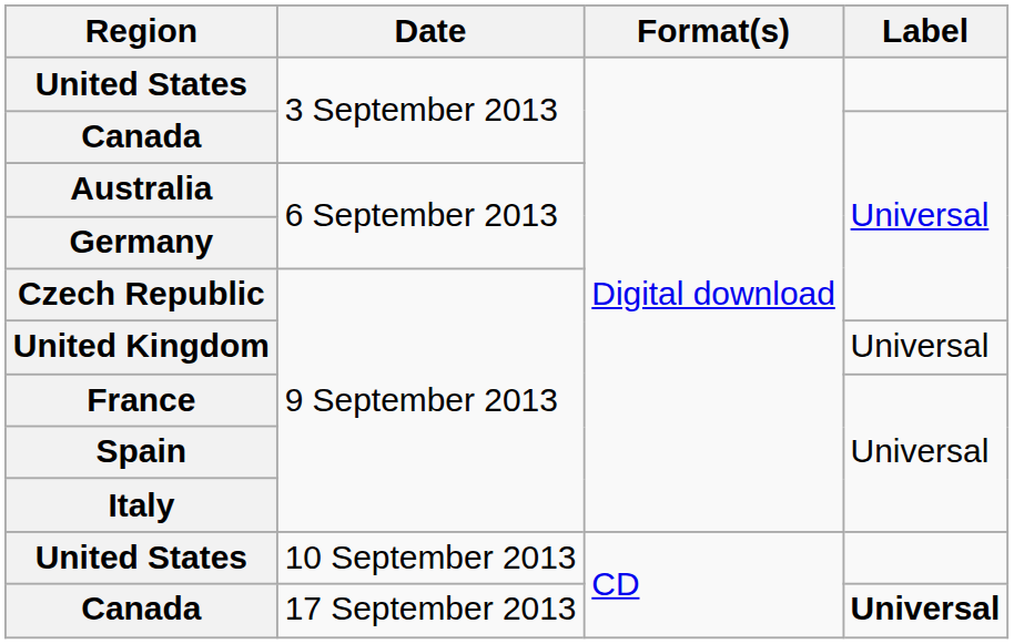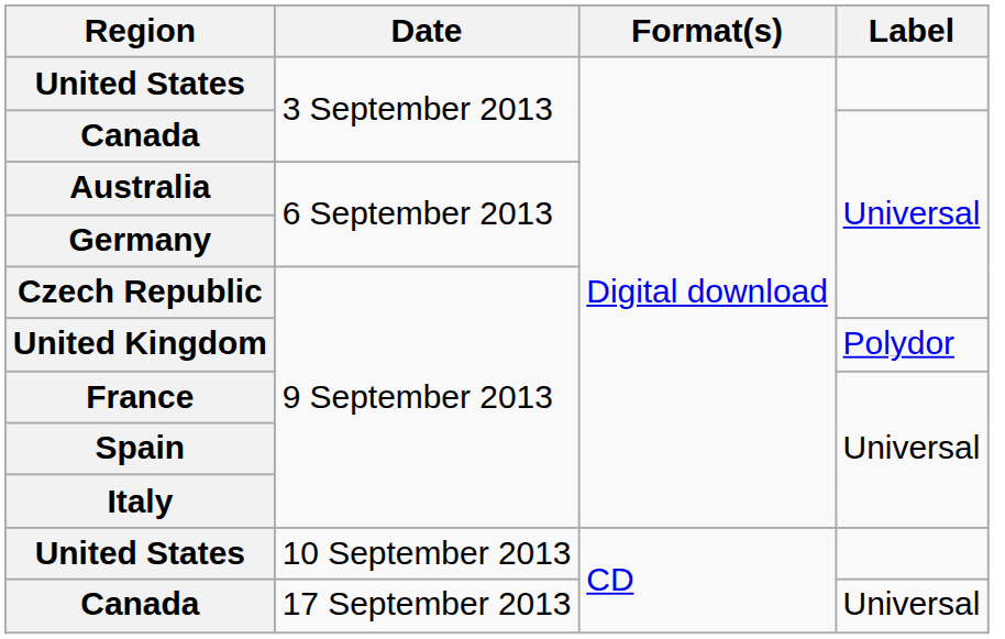United Kingdom | Label: Universal -> Polydor
Canada / 17 September 2013 | Label: bold -> normal
